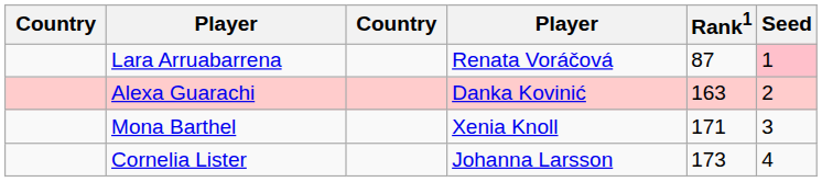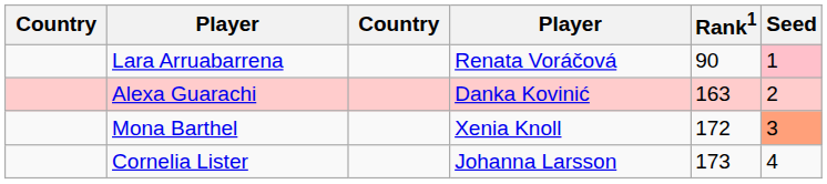Lara Arruabarrena | Rank1: 87 -> 90
Mona Barthel | Rank1: 171 -> 172
Mona Barthel | Seed: no background -> lightsalmon background
